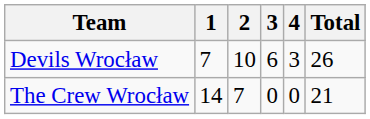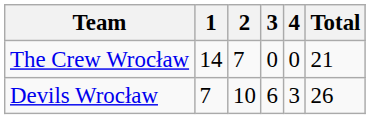rows swapped: Devils Wrocław <-> The Crew Wrocław
